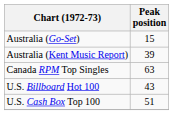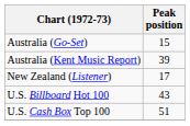- row: Canada RPM Top Singles | 63
+ row: New Zealand (Listener) | 17
